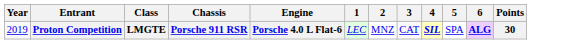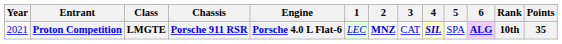+ column: Rank | 10th
Proton Competition | Year: 2019 -> 2021
Proton Competition | 2: normal -> bold
Proton Competition | Points: 30 -> 35
